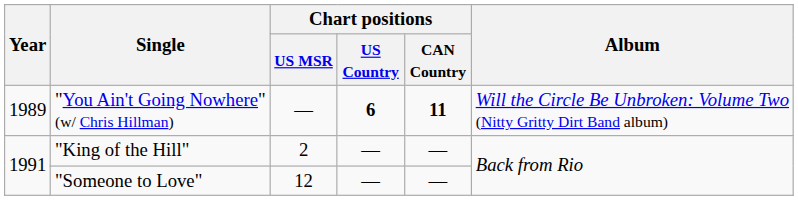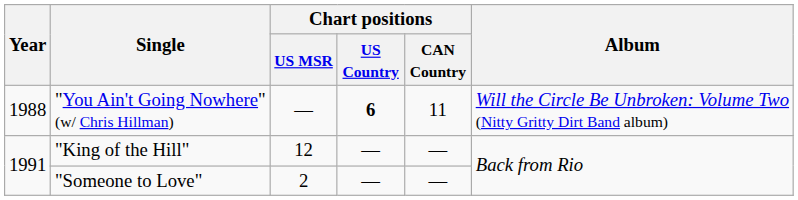"You Ain't Going Nowhere" (w/ Chris Hillman) | Year: 1989 -> 1988
"You Ain't Going Nowhere" (w/ Chris Hillman) | Chart positions / CAN Country: bold -> normal
"King of the Hill" | Chart positions / US MSR: 2 -> 12
"Someone to Love" | Chart positions / US MSR: 12 -> 2
